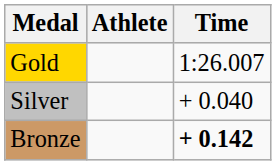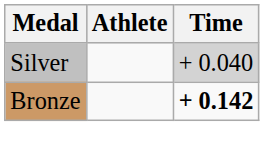- row: Gold | 1:26.007
Silver | Time: no background -> lightgrey background
